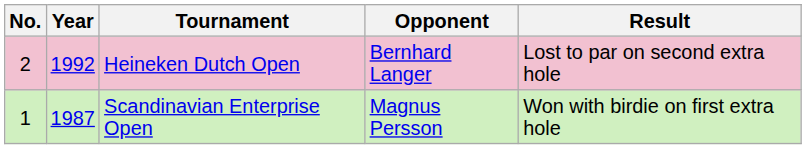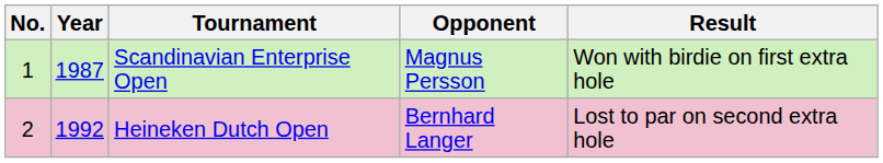rows swapped: Scandinavian Enterprise Open <-> Heineken Dutch Open
